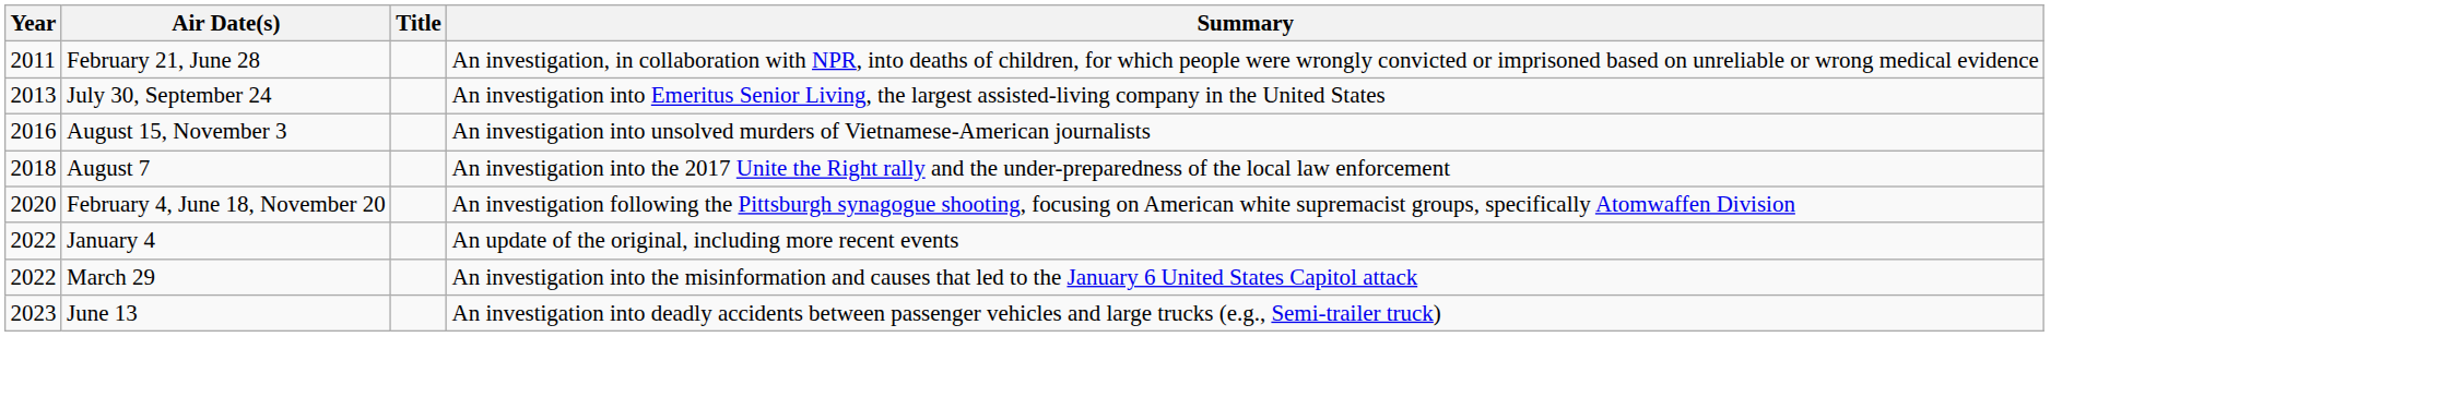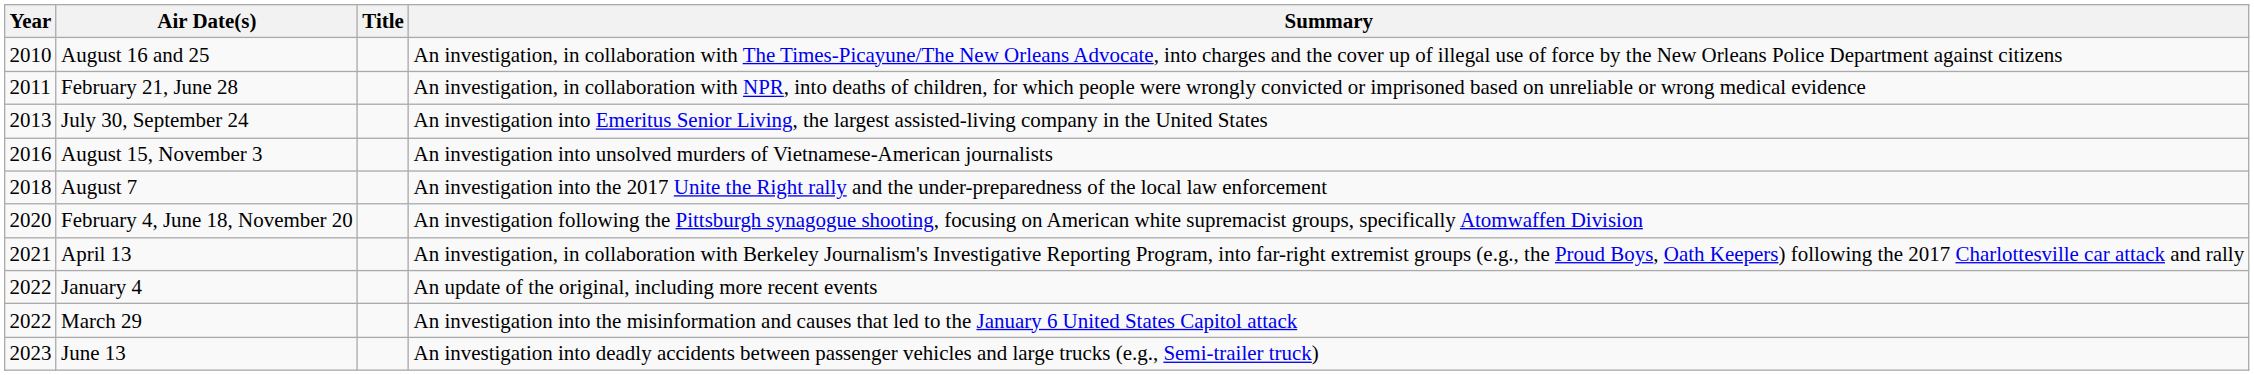+ row: 2010 | August 16 and 25 | An investigation, in collaboration with The Times-Picayune/The New Orleans Advocate, into charges and the cover up of illegal use of force by the New Orleans Police Department against citizens
+ row: 2021 | April 13 | An investigation, in collaboration with Berkeley Journalism's Investigative Reporting Program, into far-right extremist groups (e.g., the Proud Boys, Oath Keepers) following the 2017 Charlottesville car attack and rally
